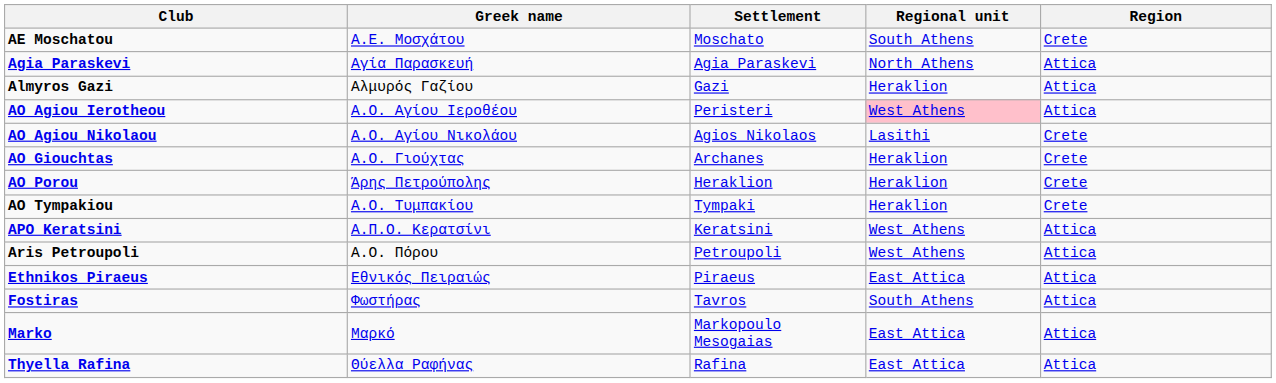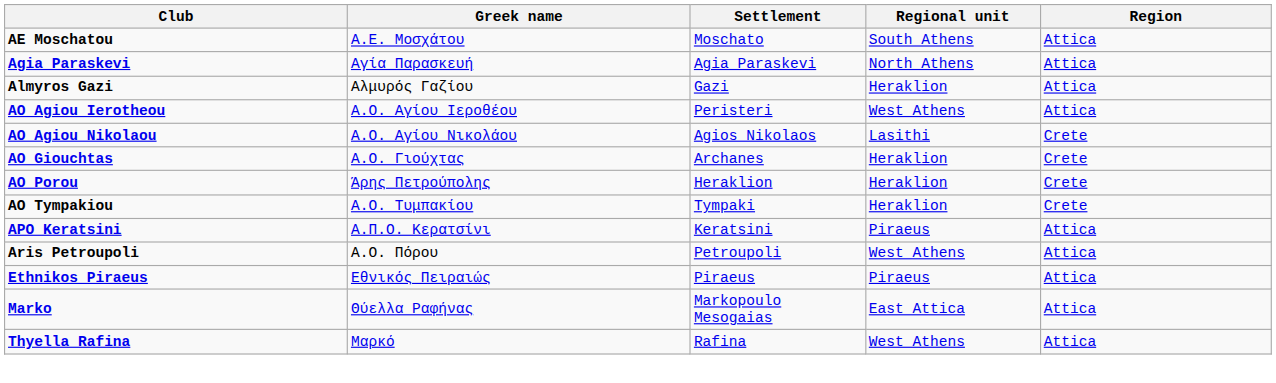AE Moschatou | Region: Crete -> Attica
AO Agiou Ierotheou | Regional unit: pink background -> no background
APO Keratsini | Regional unit: West Athens -> Piraeus
Ethnikos Piraeus | Regional unit: East Attica -> Piraeus
- row: Fostiras | Φωστήρας | Tavros | South Athens | Attica
Marko | Greek name: Μαρκό -> Θύελλα Ραφήνας
Thyella Rafina | Greek name: Θύελλα Ραφήνας -> Μαρκό
Thyella Rafina | Regional unit: East Attica -> West Athens
